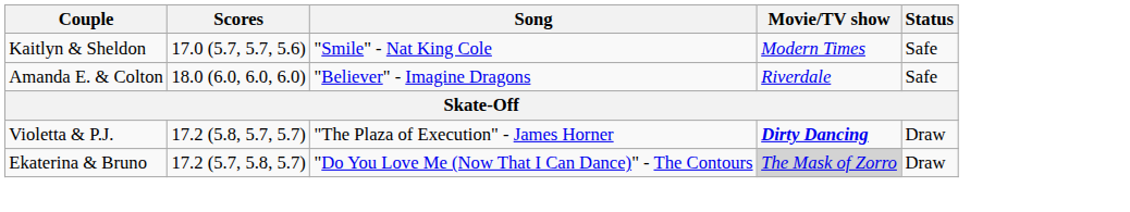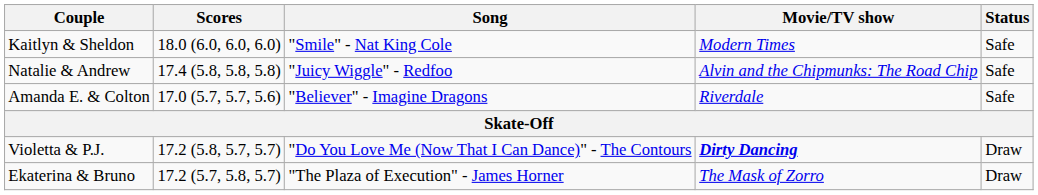Kaitlyn & Sheldon | Scores: 17.0 (5.7, 5.7, 5.6) -> 18.0 (6.0, 6.0, 6.0)
+ row: Natalie & Andrew | 17.4 (5.8, 5.8, 5.8) | "Juicy Wiggle" - Redfoo | Alvin and the Chipmunks: The Road Chip | Safe
Amanda E. & Colton | Scores: 18.0 (6.0, 6.0, 6.0) -> 17.0 (5.7, 5.7, 5.6)
Violetta & P.J. | Song: "The Plaza of Execution" - James Horner -> "Do You Love Me (Now That I Can Dance)" - The Contours
Ekaterina & Bruno | Song: "Do You Love Me (Now That I Can Dance)" - The Contours -> "The Plaza of Execution" - James Horner
Ekaterina & Bruno | Movie/TV show: lightgrey background -> no background
